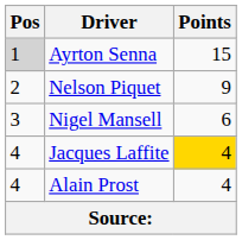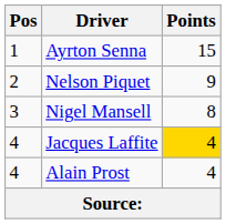Ayrton Senna | Pos: lightgrey background -> no background
Nigel Mansell | Points: 6 -> 8
